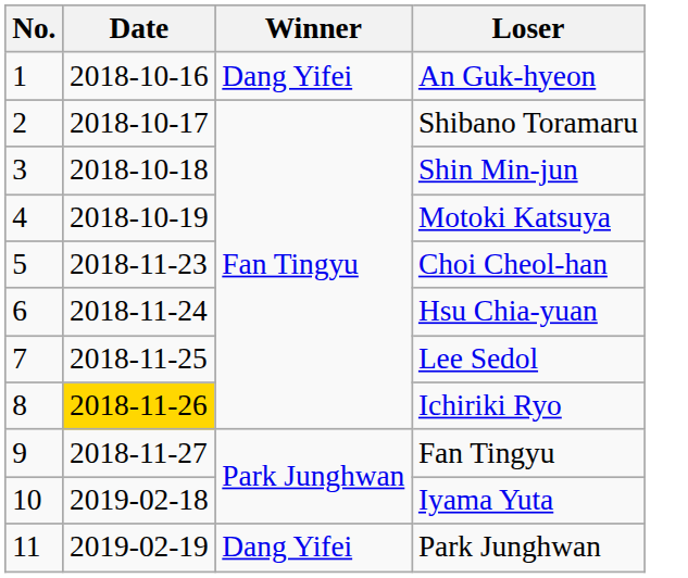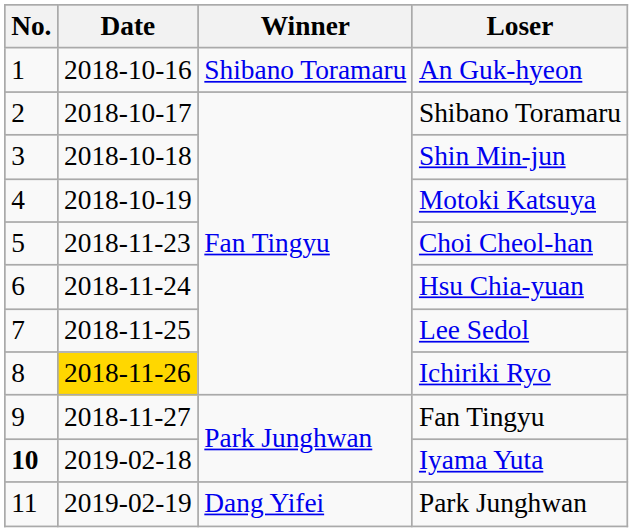An Guk-hyeon | Winner: Dang Yifei -> Shibano Toramaru
Iyama Yuta | No.: normal -> bold
